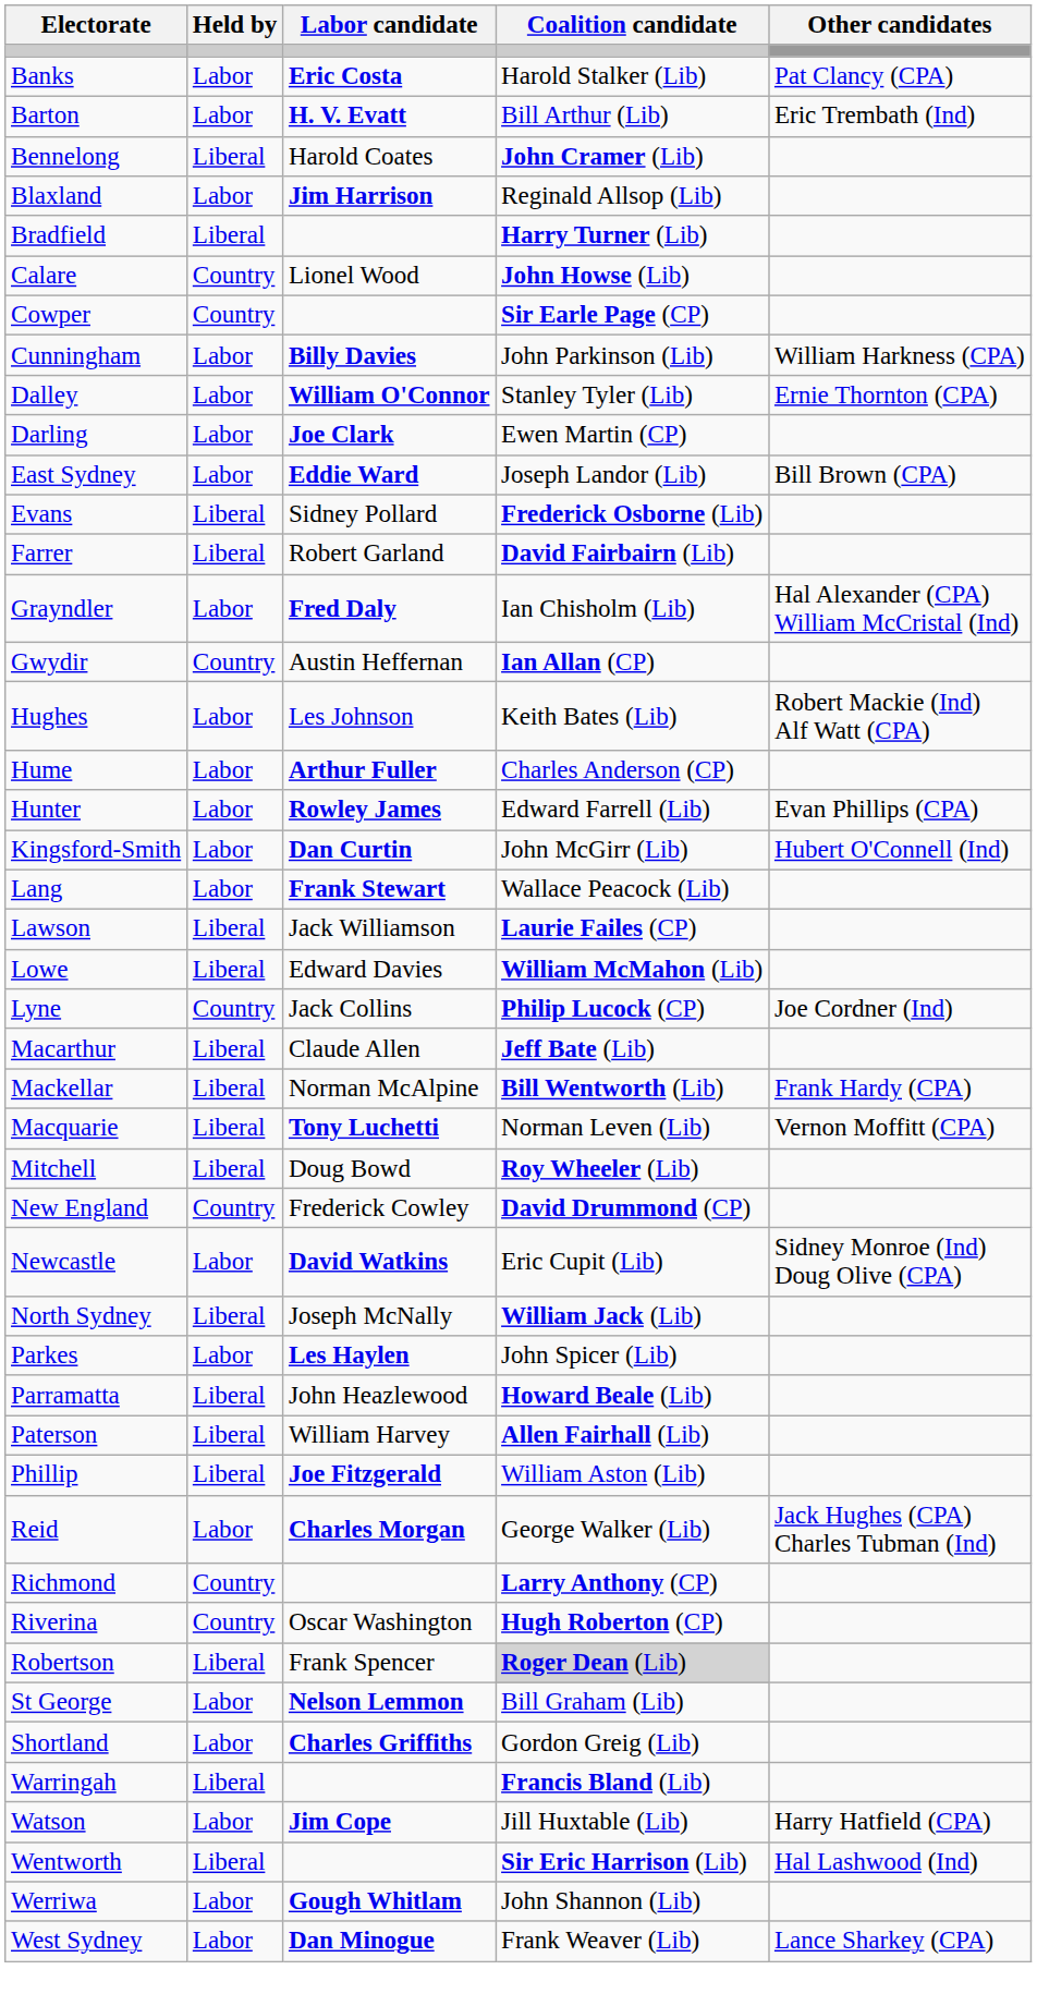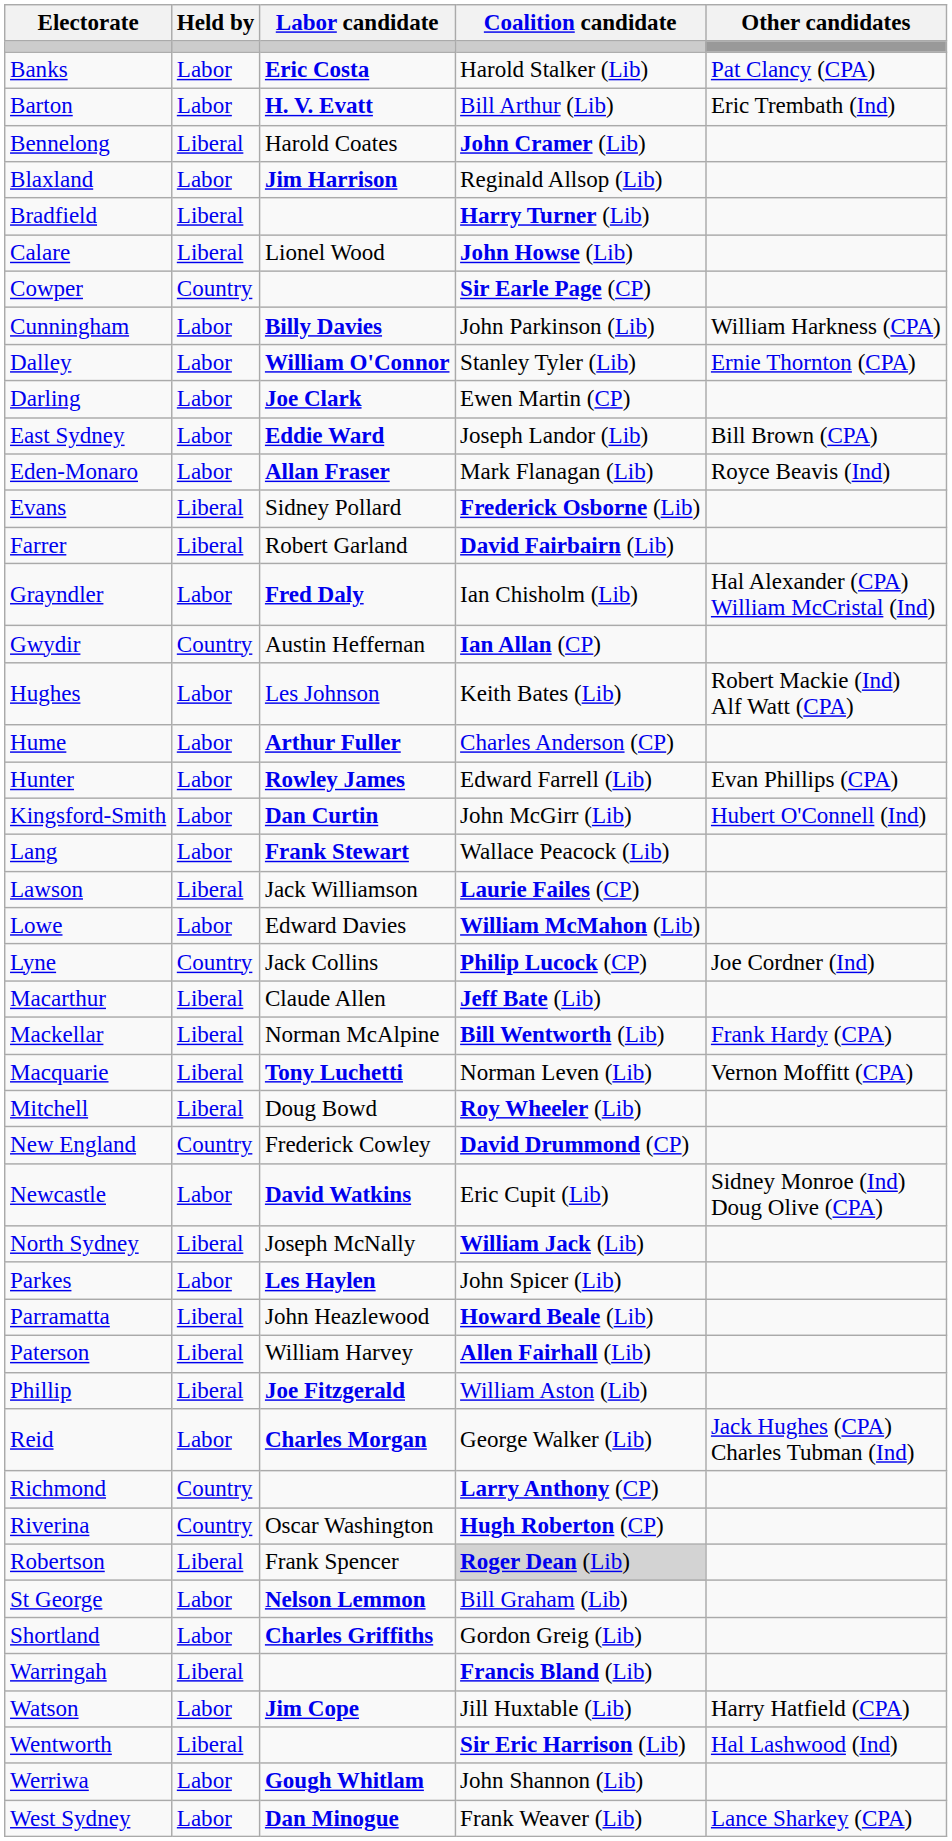Calare | Held by: Country -> Liberal
+ row: Eden-Monaro | Labor | Allan Fraser | Mark Flanagan (Lib) | Royce Beavis (Ind)
Lowe | Held by: Liberal -> Labor
